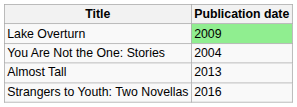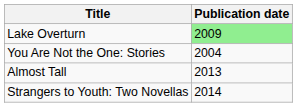Strangers to Youth: Two Novellas | Publication date: 2016 -> 2014
